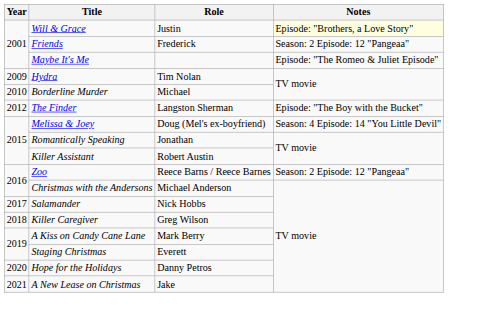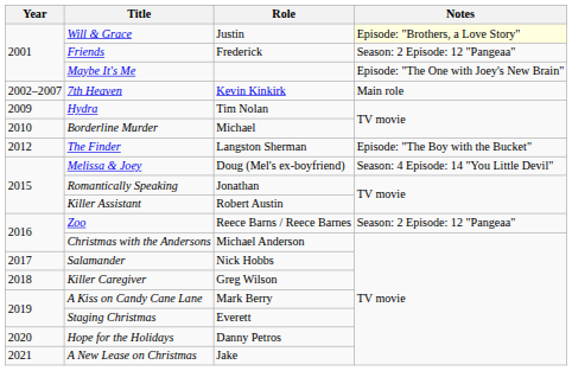Maybe It's Me | Notes: Episode: "The Romeo & Juliet Episode" -> Episode: "The One with Joey's New Brain"
+ row: 2002–2007 | 7th Heaven | Kevin Kinkirk | Main role
